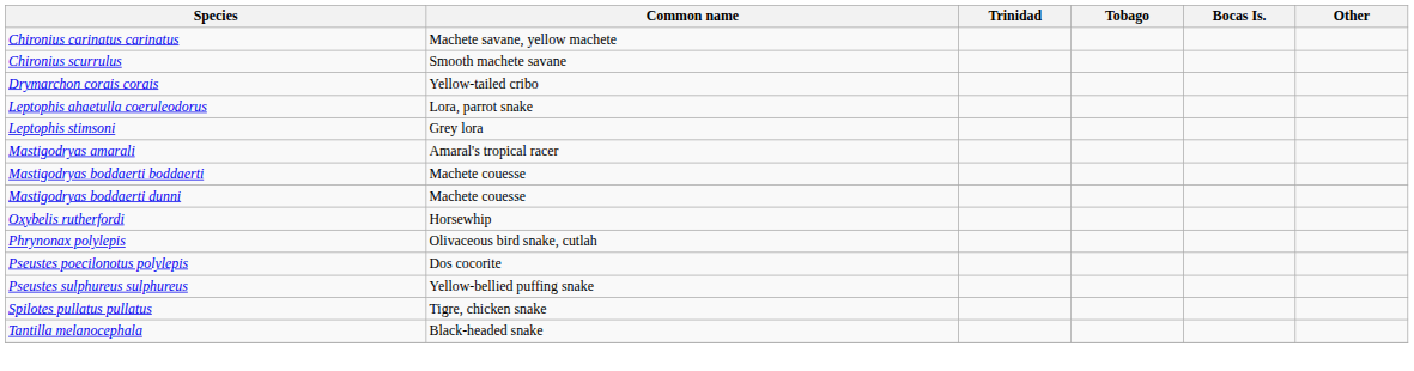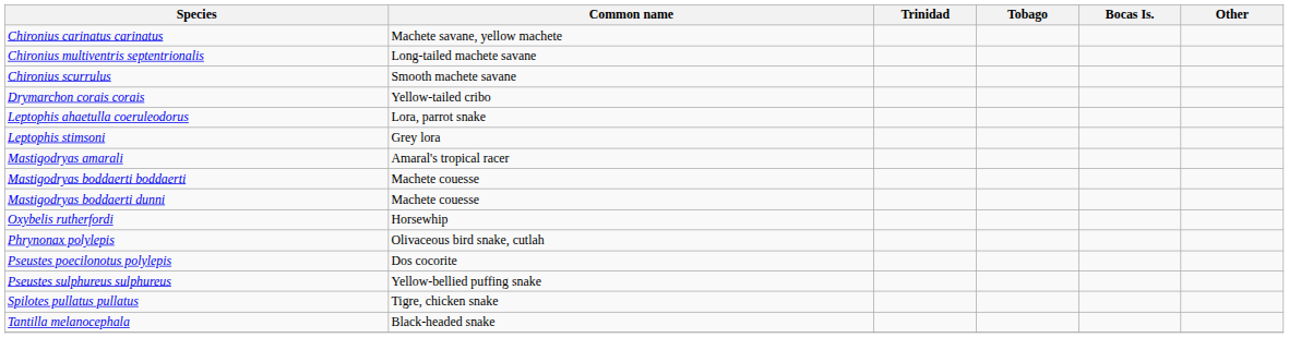+ row: Chironius multiventris septentrionalis | Long-tailed machete savane
